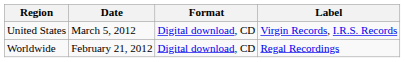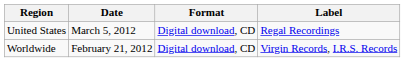United States | Label: Virgin Records, I.R.S. Records -> Regal Recordings
Worldwide | Label: Regal Recordings -> Virgin Records, I.R.S. Records
